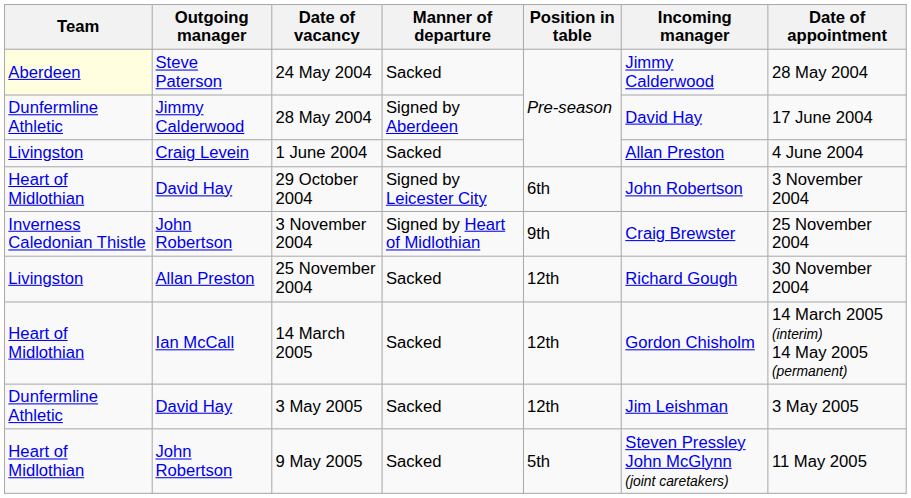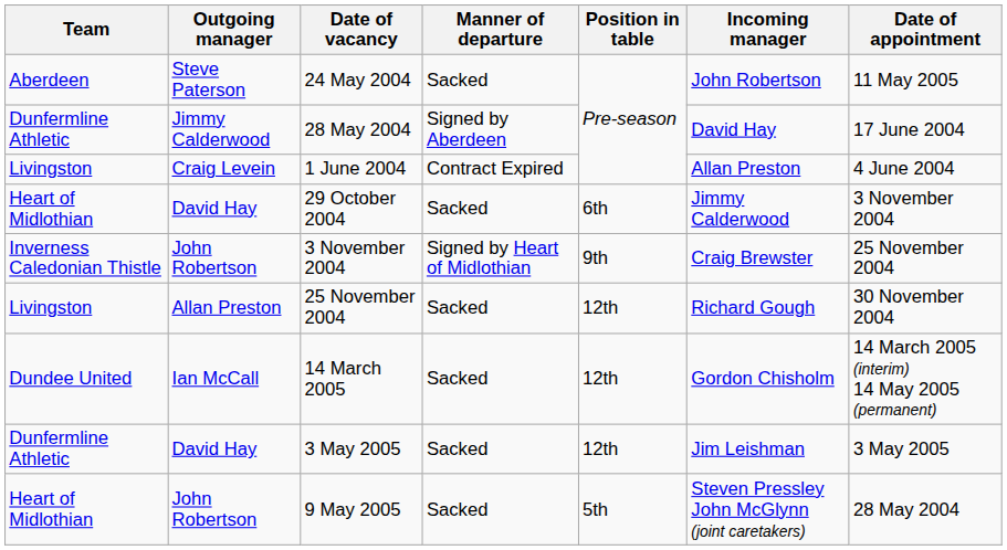24 May 2004 | Team: lightyellow background -> no background
24 May 2004 | Incoming manager: Jimmy Calderwood -> John Robertson
24 May 2004 | Date of appointment: 28 May 2004 -> 11 May 2005
1 June 2004 | Manner of departure: Sacked -> Contract Expired
29 October 2004 | Manner of departure: Signed by Leicester City -> Sacked
29 October 2004 | Incoming manager: John Robertson -> Jimmy Calderwood
14 March 2005 | Team: Heart of Midlothian -> Dundee United
9 May 2005 | Date of appointment: 11 May 2005 -> 28 May 2004
